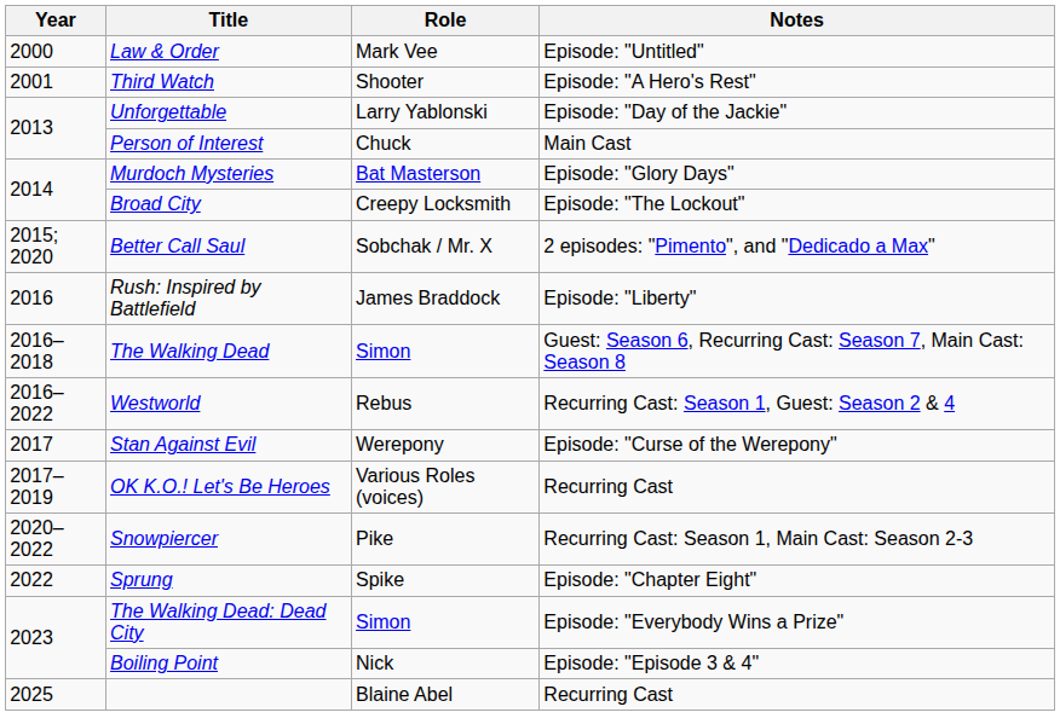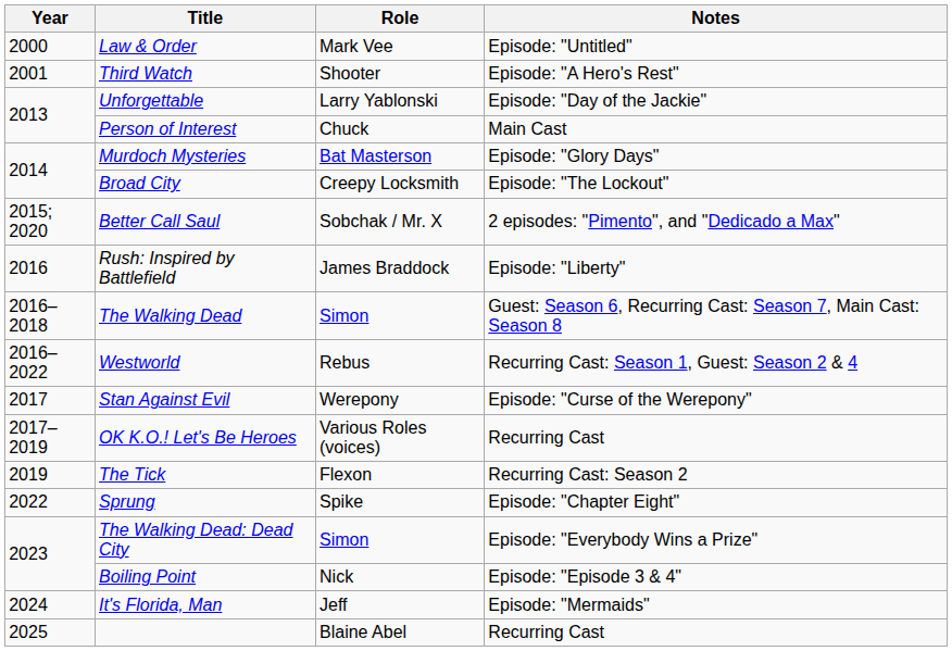+ row: 2019 | The Tick | Flexon | Recurring Cast: Season 2
- row: 2020–2022 | Snowpiercer | Pike | Recurring Cast: Season 1, Main Cast: Season 2-3
+ row: 2024 | It's Florida, Man | Jeff | Episode: "Mermaids"
